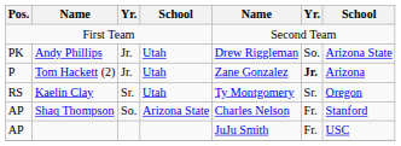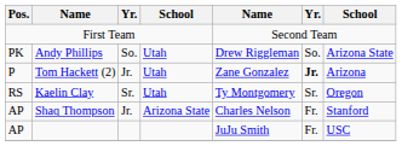Andy Phillips | column 3: Jr. -> So.
Shaq Thompson | column 3: So. -> Jr.
